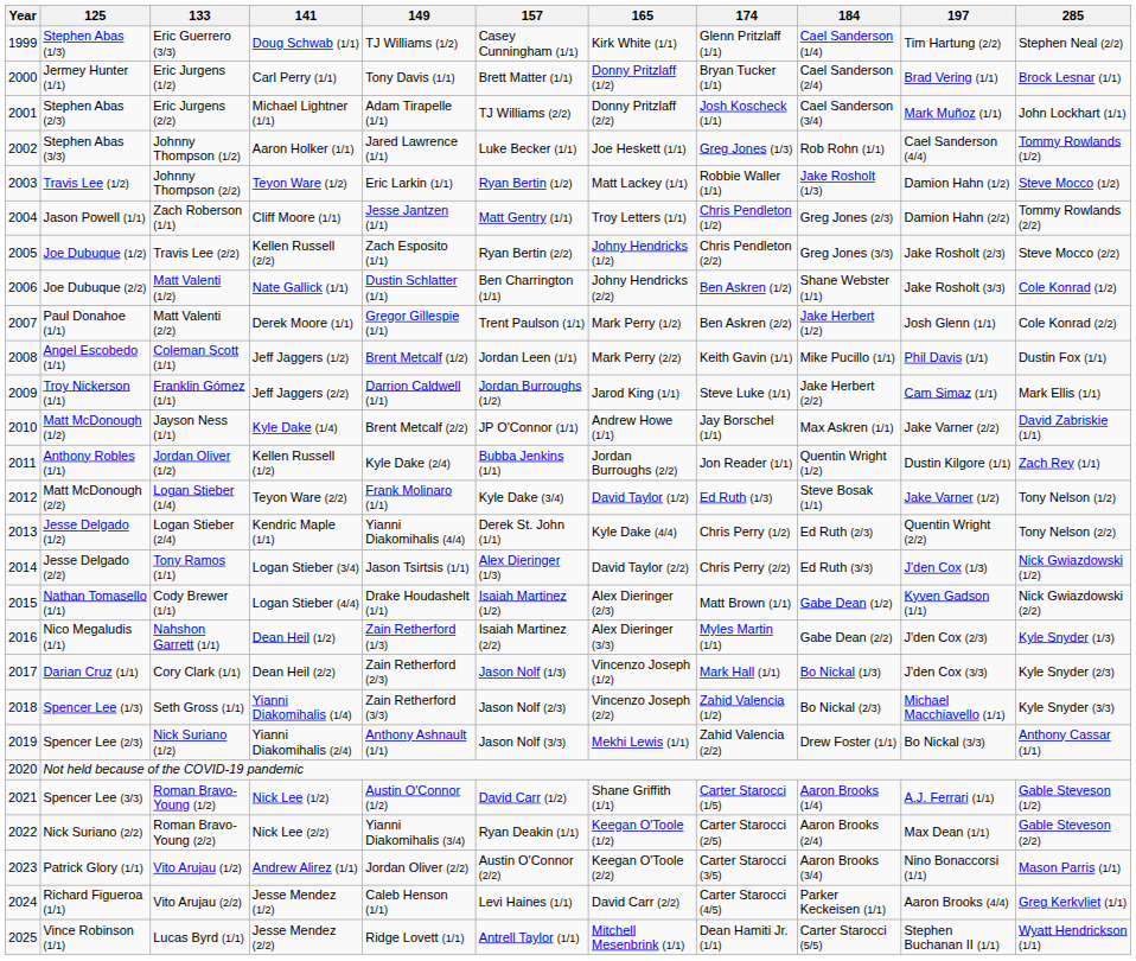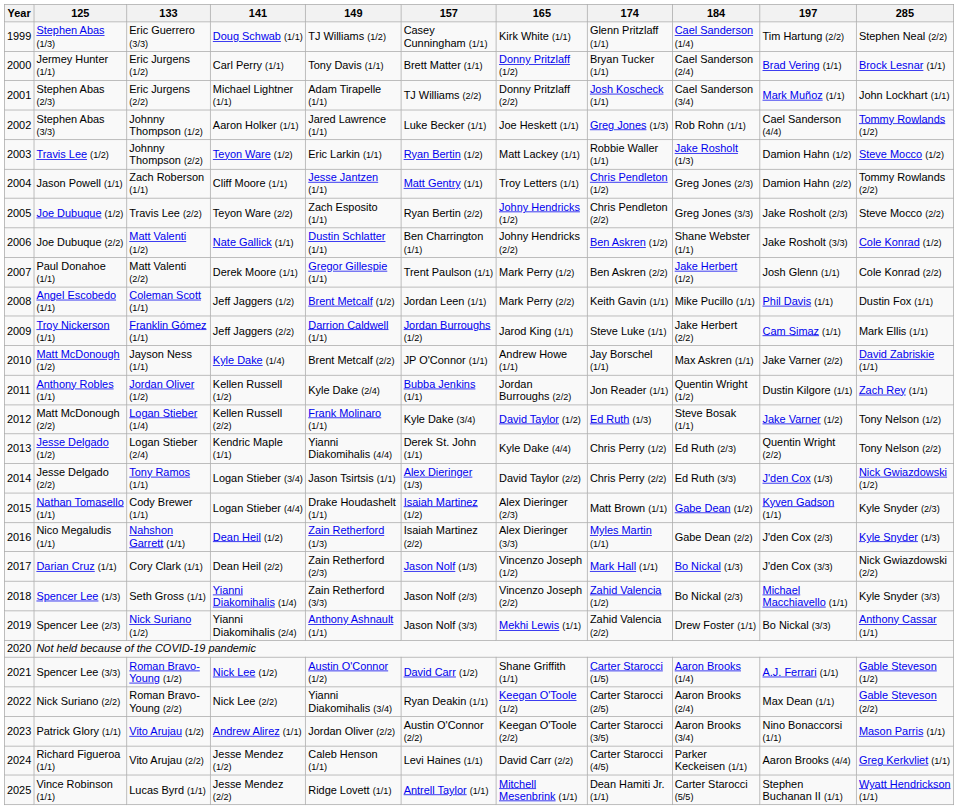Joe Dubuque (1/2) | 141: Kellen Russell (2/2) -> Teyon Ware (2/2)
Matt McDonough (2/2) | 141: Teyon Ware (2/2) -> Kellen Russell (2/2)
Nathan Tomasello (1/1) | 285: Nick Gwiazdowski (2/2) -> Kyle Snyder (2/3)
Darian Cruz (1/1) | 285: Kyle Snyder (2/3) -> Nick Gwiazdowski (2/2)
